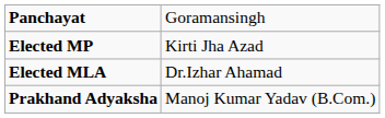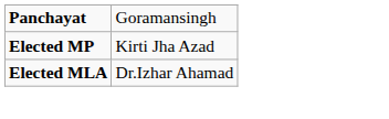- row: Prakhand Adyaksha | Manoj Kumar Yadav (B.Com.)
